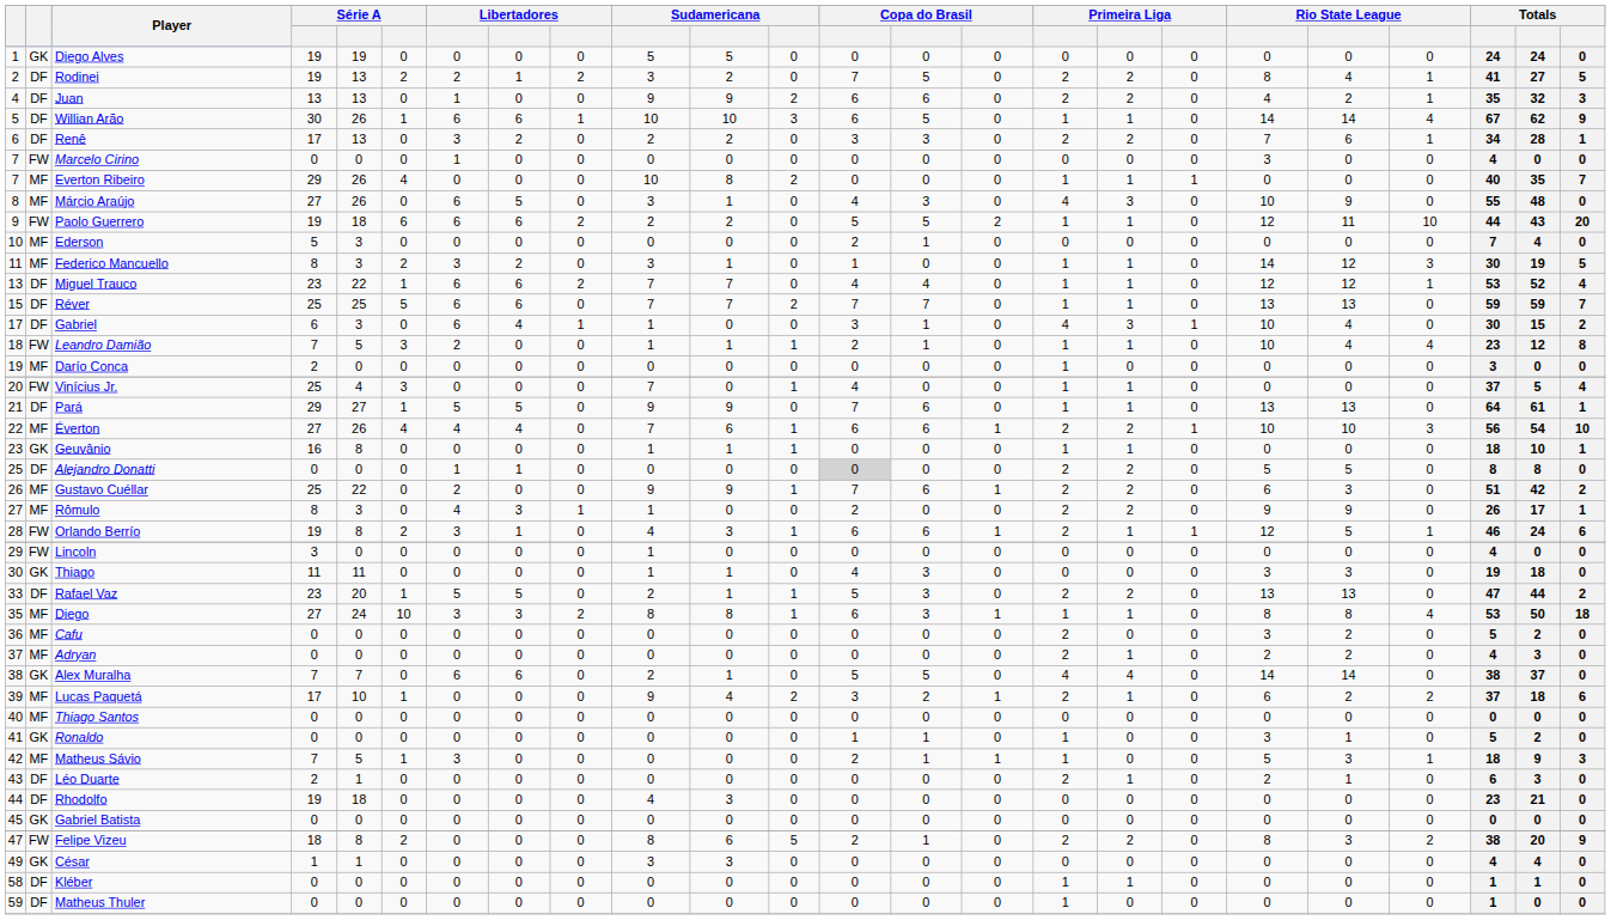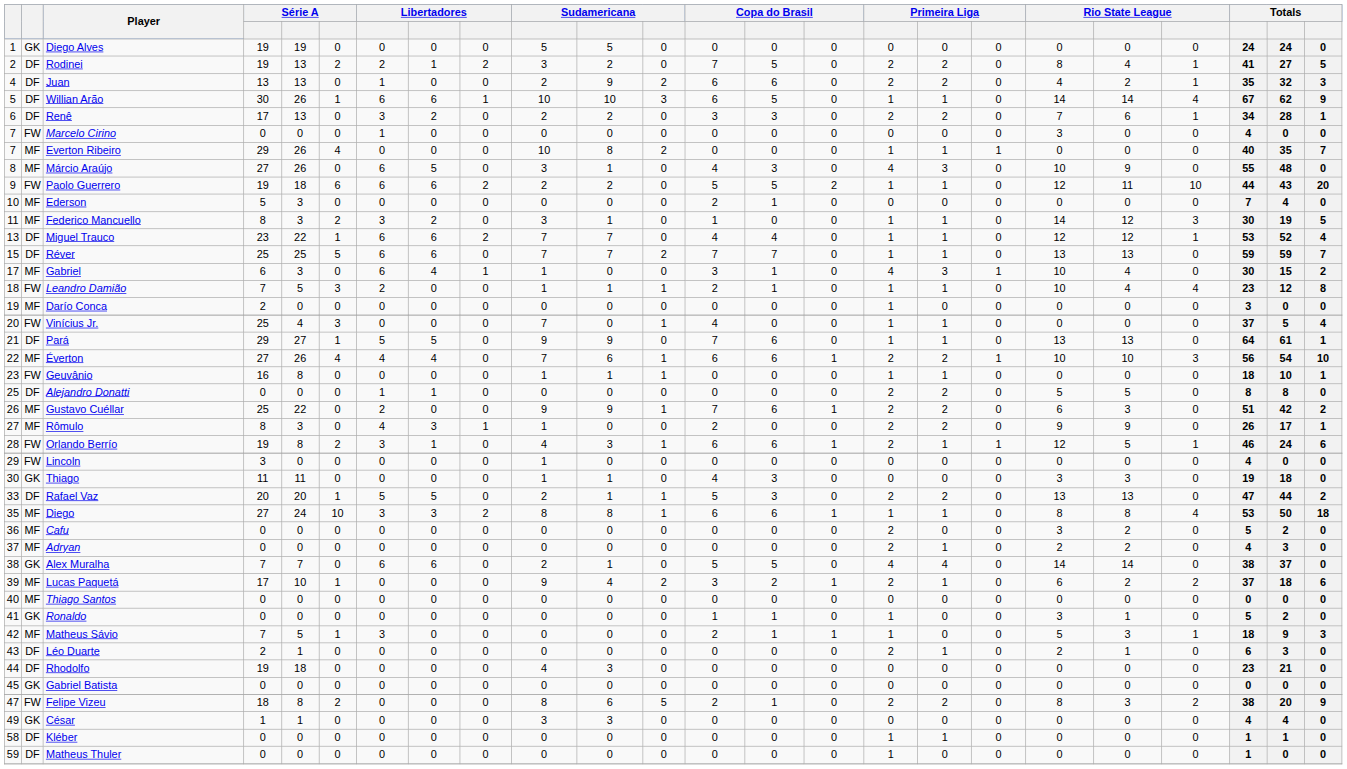Juan | column 10: 9 -> 2
Gabriel | column 2: DF -> MF
Geuvânio | column 2: GK -> FW
Alejandro Donatti | column 13: lightgrey background -> no background
Rafael Vaz | column 4: 23 -> 20
Diego | column 14: 3 -> 6
